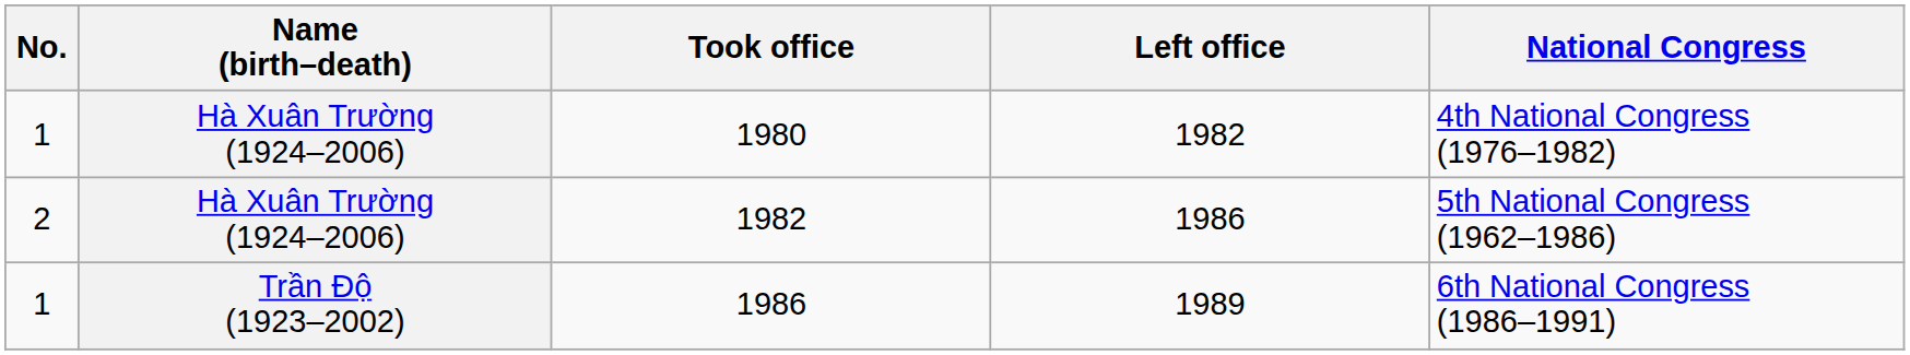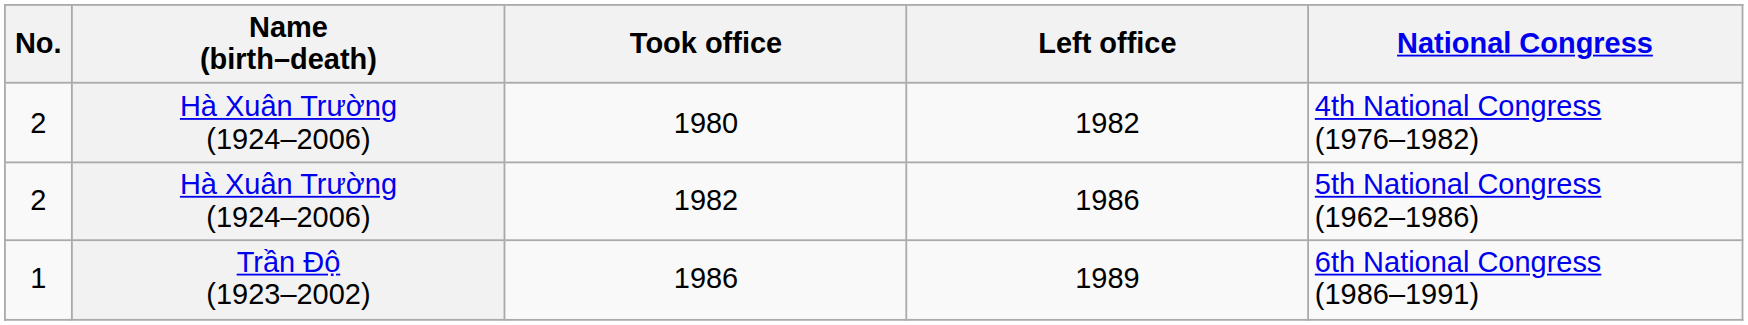1980 | No.: 1 -> 2
